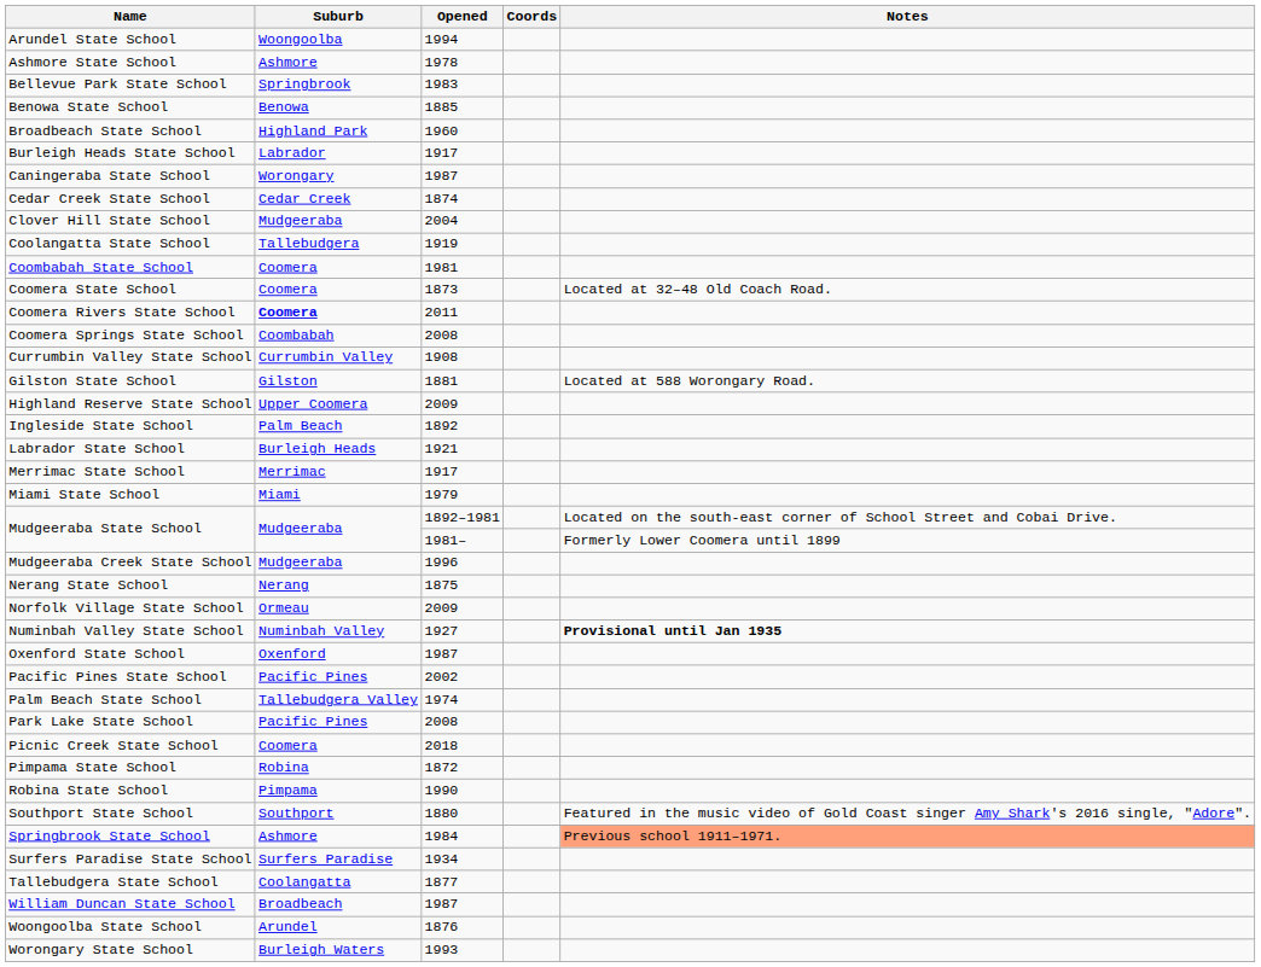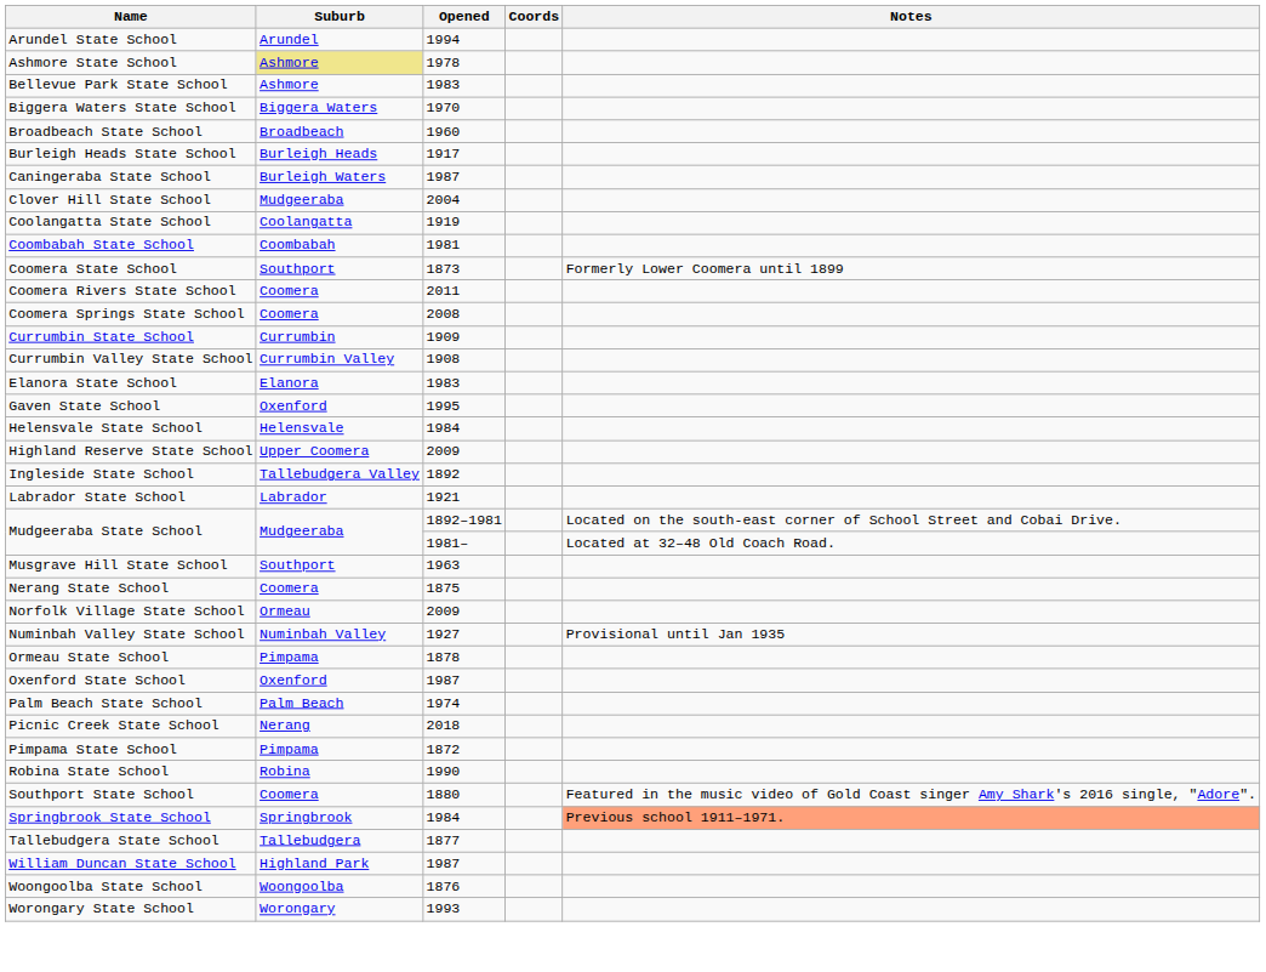Arundel State School | Suburb: Woongoolba -> Arundel
Ashmore State School | Suburb: no background -> khaki background
Bellevue Park State School | Suburb: Springbrook -> Ashmore
- row: Benowa State School | Benowa | 1885
+ row: Biggera Waters State School | Biggera Waters | 1970
Broadbeach State School | Suburb: Highland Park -> Broadbeach
Burleigh Heads State School | Suburb: Labrador -> Burleigh Heads
Caningeraba State School | Suburb: Worongary -> Burleigh Waters
- row: Cedar Creek State School | Cedar Creek | 1874
Coolangatta State School | Suburb: Tallebudgera -> Coolangatta
Coombabah State School | Suburb: Coomera -> Coombabah
Coomera State School | Suburb: Coomera -> Southport
Coomera State School | Notes: Located at 32–48 Old Coach Road. -> Formerly Lower Coomera until 1899
Coomera Rivers State School | Suburb: bold -> normal
Coomera Springs State School | Suburb: Coombabah -> Coomera
+ row: Currumbin State School | Currumbin | 1909
+ row: Elanora State School | Elanora | 1983
+ row: Gaven State School | Oxenford | 1995
- row: Gilston State School | Gilston | 1881 | Located at 588 Worongary Road.
+ row: Helensvale State School | Helensvale | 1984
Ingleside State School | Suburb: Palm Beach -> Tallebudgera Valley
Labrador State School | Suburb: Burleigh Heads -> Labrador
- row: Merrimac State School | Merrimac | 1917
- row: Miami State School | Miami | 1979
Mudgeeraba State School / 1981– | Notes: Formerly Lower Coomera until 1899 -> Located at 32–48 Old Coach Road.
- row: Mudgeeraba Creek State School | Mudgeeraba | 1996
+ row: Musgrave Hill State School | Southport | 1963
Nerang State School | Suburb: Nerang -> Coomera
Numinbah Valley State School | Notes: bold -> normal
+ row: Ormeau State School | Pimpama | 1878
- row: Pacific Pines State School | Pacific Pines | 2002
Palm Beach State School | Suburb: Tallebudgera Valley -> Palm Beach
- row: Park Lake State School | Pacific Pines | 2008
Picnic Creek State School | Suburb: Coomera -> Nerang
Pimpama State School | Suburb: Robina -> Pimpama
Robina State School | Suburb: Pimpama -> Robina
Southport State School | Suburb: Southport -> Coomera
Springbrook State School | Suburb: Ashmore -> Springbrook
- row: Surfers Paradise State School | Surfers Paradise | 1934
Tallebudgera State School | Suburb: Coolangatta -> Tallebudgera
William Duncan State School | Suburb: Broadbeach -> Highland Park
Woongoolba State School | Suburb: Arundel -> Woongoolba
Worongary State School | Suburb: Burleigh Waters -> Worongary
